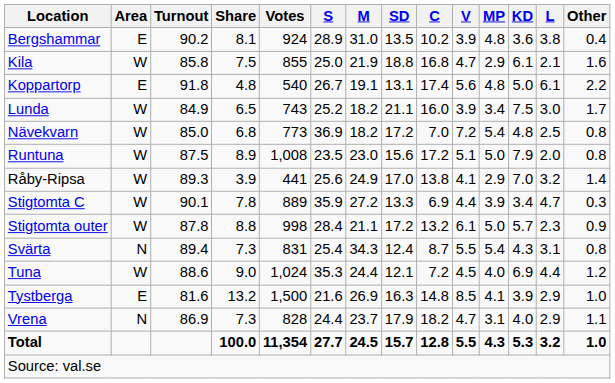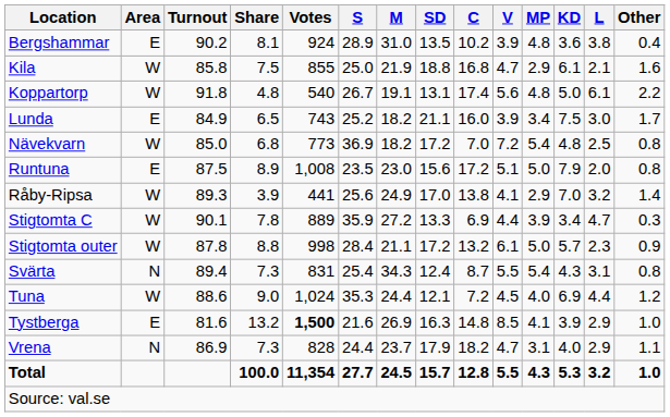Koppartorp | Area: E -> W
Lunda | Area: W -> E
Runtuna | Area: W -> E
Tystberga | Votes: normal -> bold
